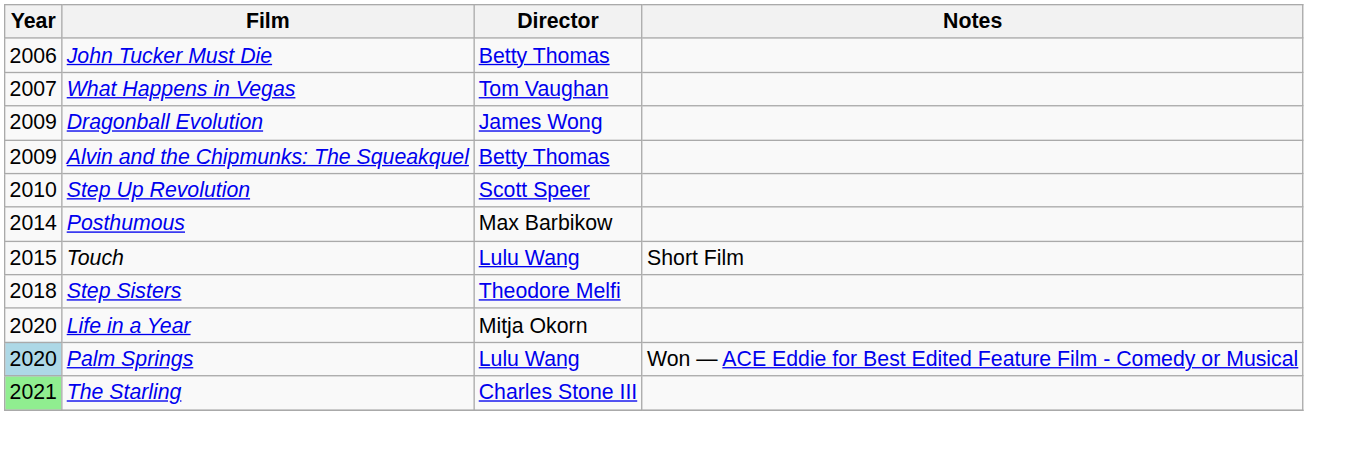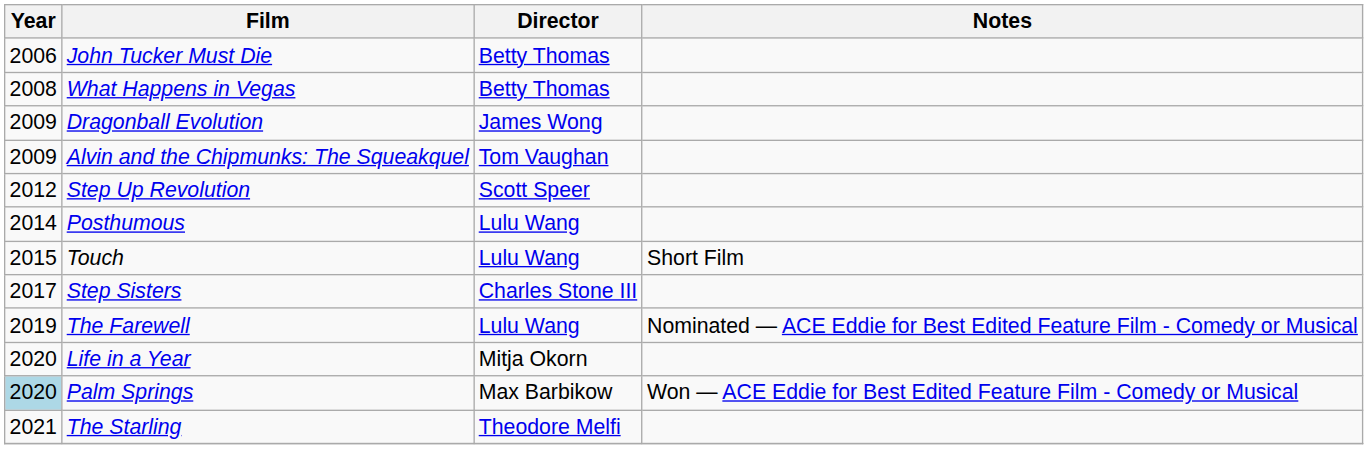What Happens in Vegas | Year: 2007 -> 2008
What Happens in Vegas | Director: Tom Vaughan -> Betty Thomas
Alvin and the Chipmunks: The Squeakquel | Director: Betty Thomas -> Tom Vaughan
Step Up Revolution | Year: 2010 -> 2012
Posthumous | Director: Max Barbikow -> Lulu Wang
Step Sisters | Year: 2018 -> 2017
Step Sisters | Director: Theodore Melfi -> Charles Stone III
+ row: 2019 | The Farewell | Lulu Wang | Nominated — ACE Eddie for Best Edited Feature Film - Comedy or Musical
Palm Springs | Director: Lulu Wang -> Max Barbikow
The Starling | Year: lightgreen background -> no background
The Starling | Director: Charles Stone III -> Theodore Melfi
